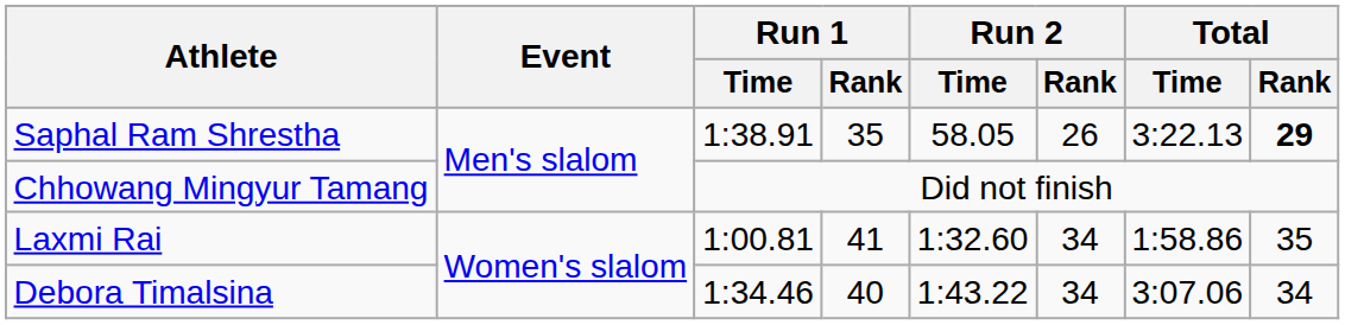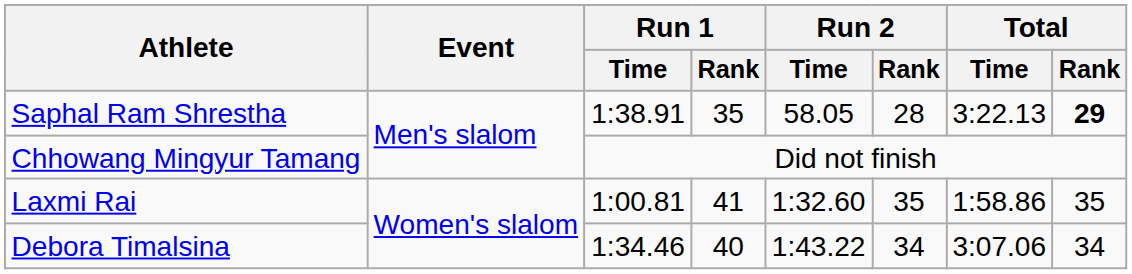Saphal Ram Shrestha | Run 2 / Rank: 26 -> 28
Laxmi Rai | Run 2 / Rank: 34 -> 35
